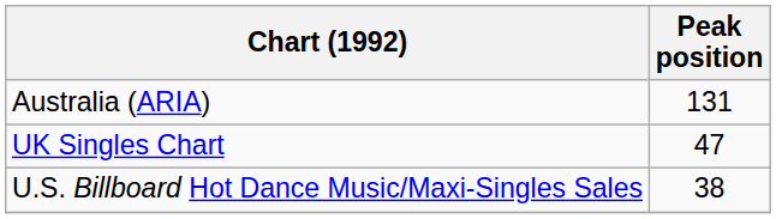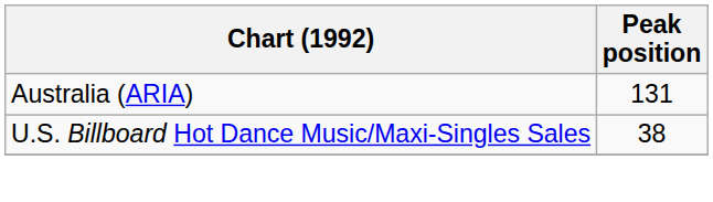- row: UK Singles Chart | 47
